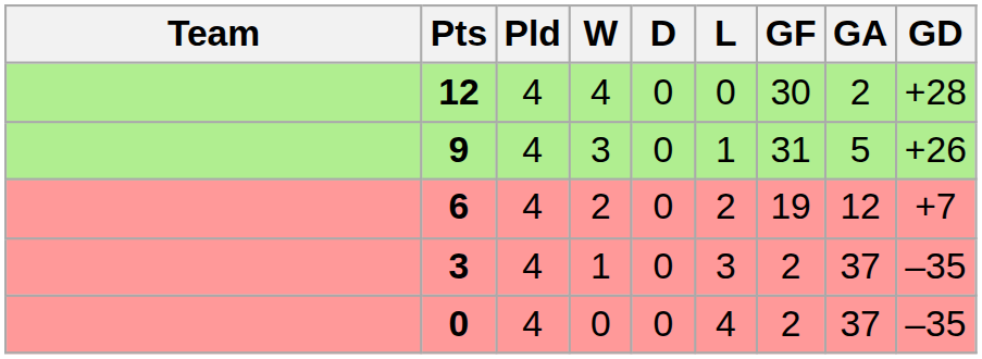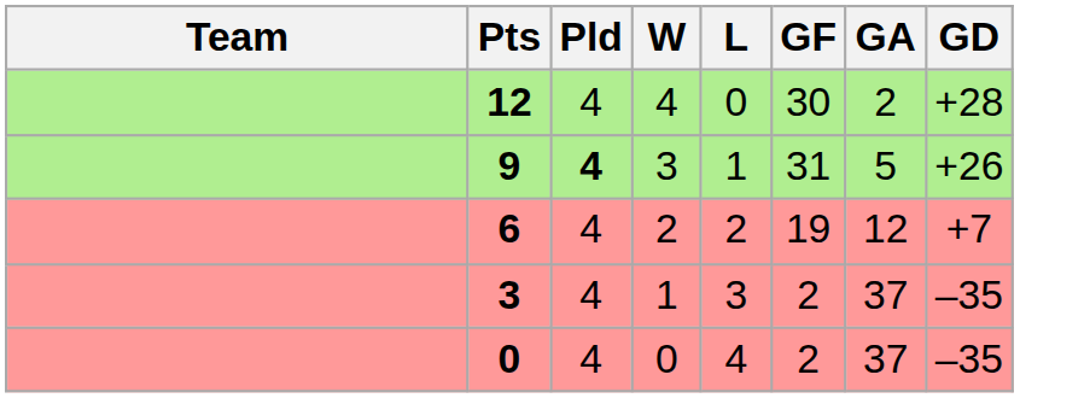- column: D | 0 | 0 | 0 | 0 | 0
9 | Pld: normal -> bold
